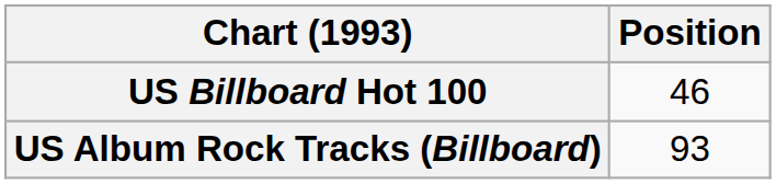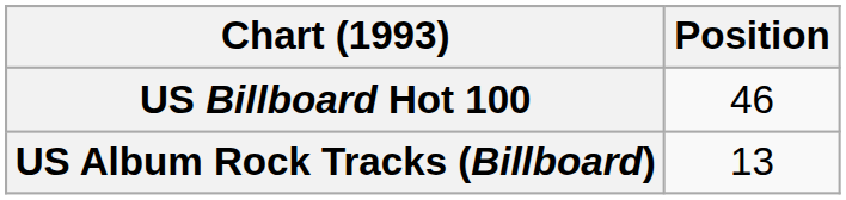US Album Rock Tracks (Billboard) | Position: 93 -> 13
